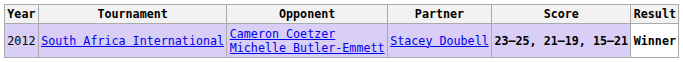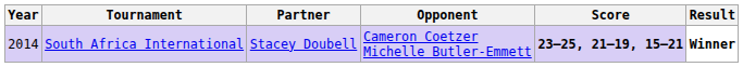columns swapped: Partner <-> Opponent
South Africa International | Year: 2012 -> 2014
